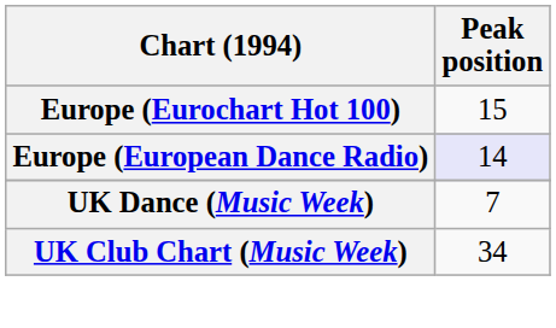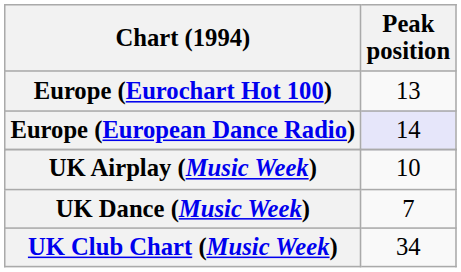Europe (Eurochart Hot 100) | Peak position: 15 -> 13
+ row: UK Airplay (Music Week) | 10
